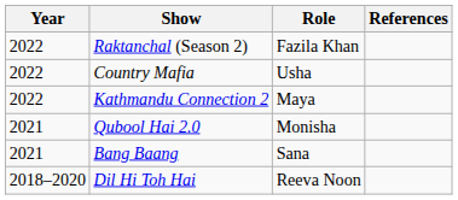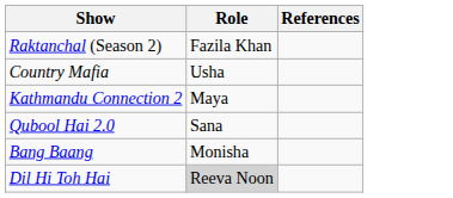- column: Year | 2022 | 2022 | 2022 | 2021 | 2021 | 2018–2020
Qubool Hai 2.0 | Role: Monisha -> Sana
Bang Baang | Role: Sana -> Monisha
Dil Hi Toh Hai | Role: no background -> lightgrey background
